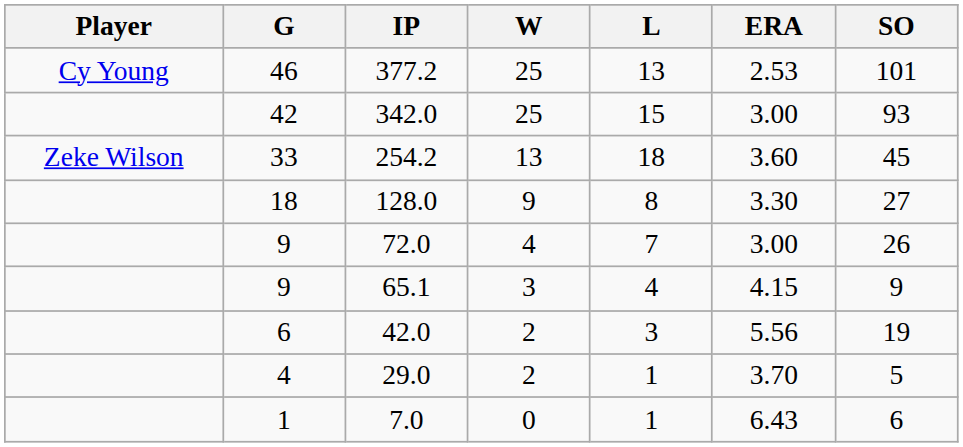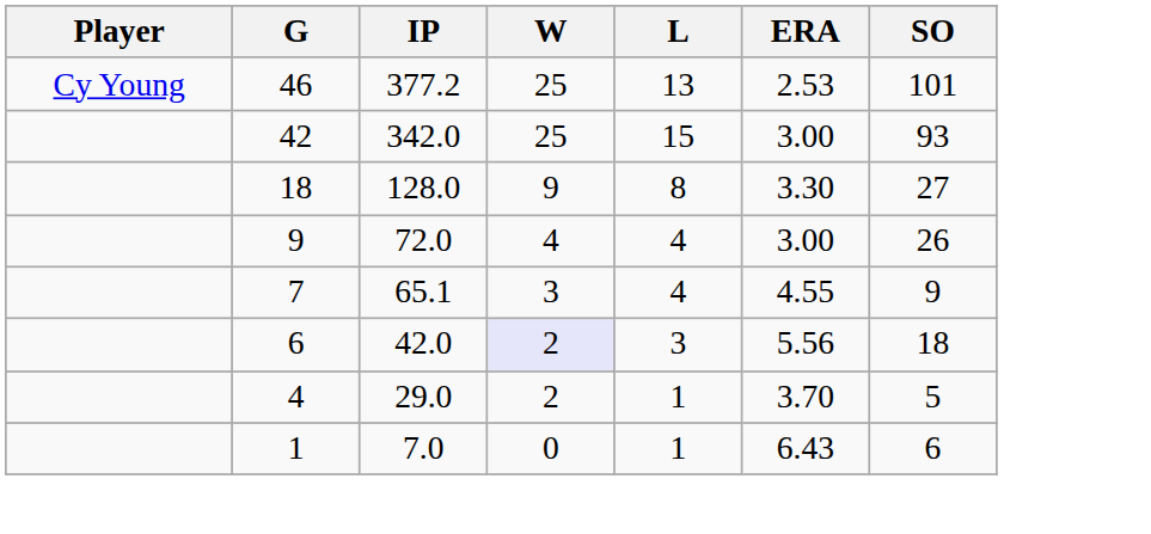- row: Zeke Wilson | 33 | 254.2 | 13 | 18 | 3.60 | 45
72.0 | L: 7 -> 4
65.1 | G: 9 -> 7
65.1 | ERA: 4.15 -> 4.55
42.0 | W: no background -> lavender background
42.0 | SO: 19 -> 18
